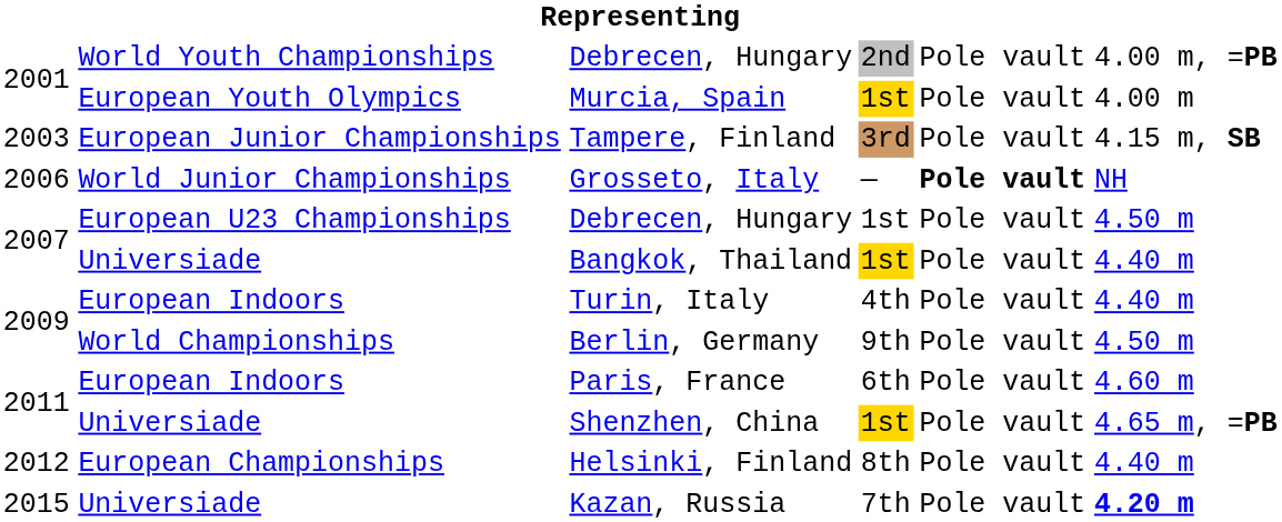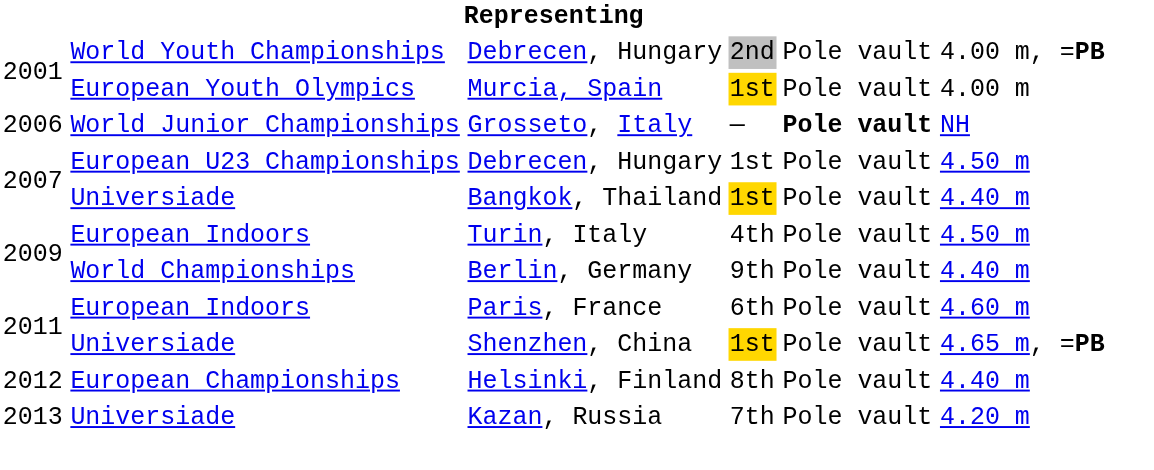- row: 2003 | European Junior Championships | Tampere, Finland | 3rd | Pole vault | 4.15 m, SB
Turin, Italy | column 6: 4.40 m -> 4.50 m
Berlin, Germany | column 6: 4.50 m -> 4.40 m
Kazan, Russia | column 1: 2015 -> 2013
Kazan, Russia | column 6: bold -> normal
